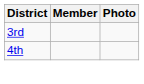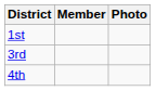+ row: 1st
